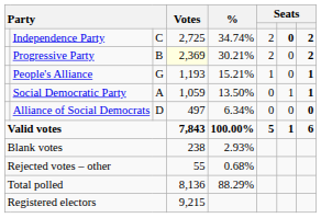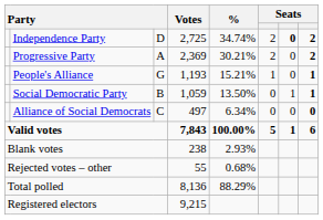Independence Party | column 3: C -> D
Progressive Party | column 3: B -> A
Progressive Party | Votes: lightyellow background -> no background
Social Democratic Party | column 3: A -> B
Alliance of Social Democrats | column 3: D -> C
